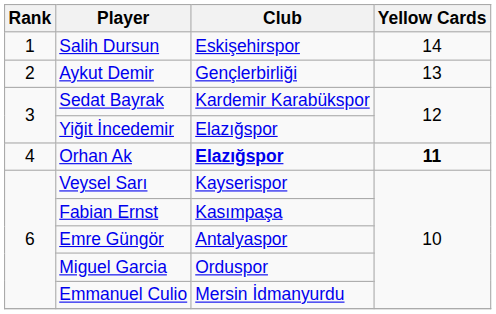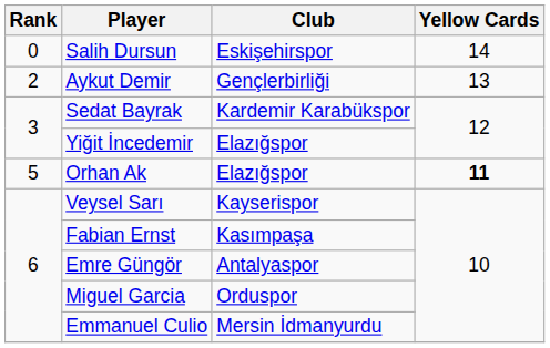Salih Dursun | Rank: 1 -> 0
Orhan Ak | Rank: 4 -> 5
Orhan Ak | Club: bold -> normal
